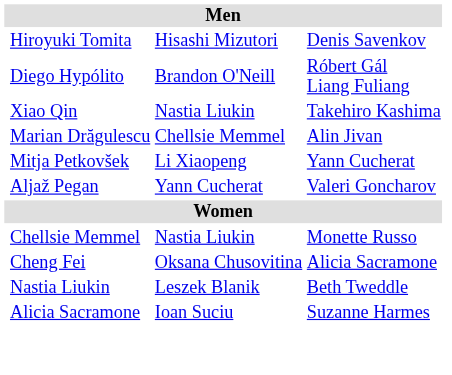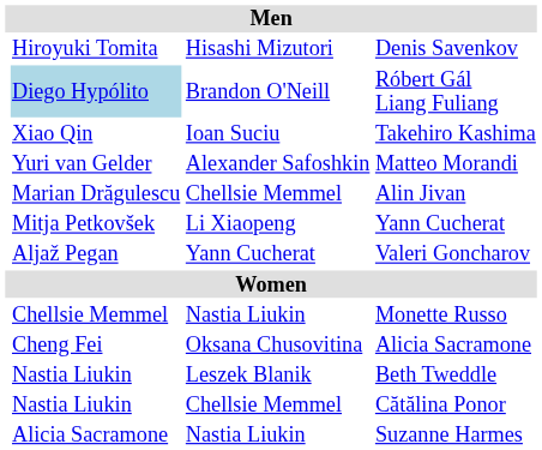Róbert Gál Liang Fuliang | column 2: no background -> lightblue background
Takehiro Kashima | column 3: Nastia Liukin -> Ioan Suciu
+ row: Yuri van Gelder | Alexander Safoshkin | Matteo Morandi
+ row: Nastia Liukin | Chellsie Memmel | Cătălina Ponor
Suzanne Harmes | column 3: Ioan Suciu -> Nastia Liukin
